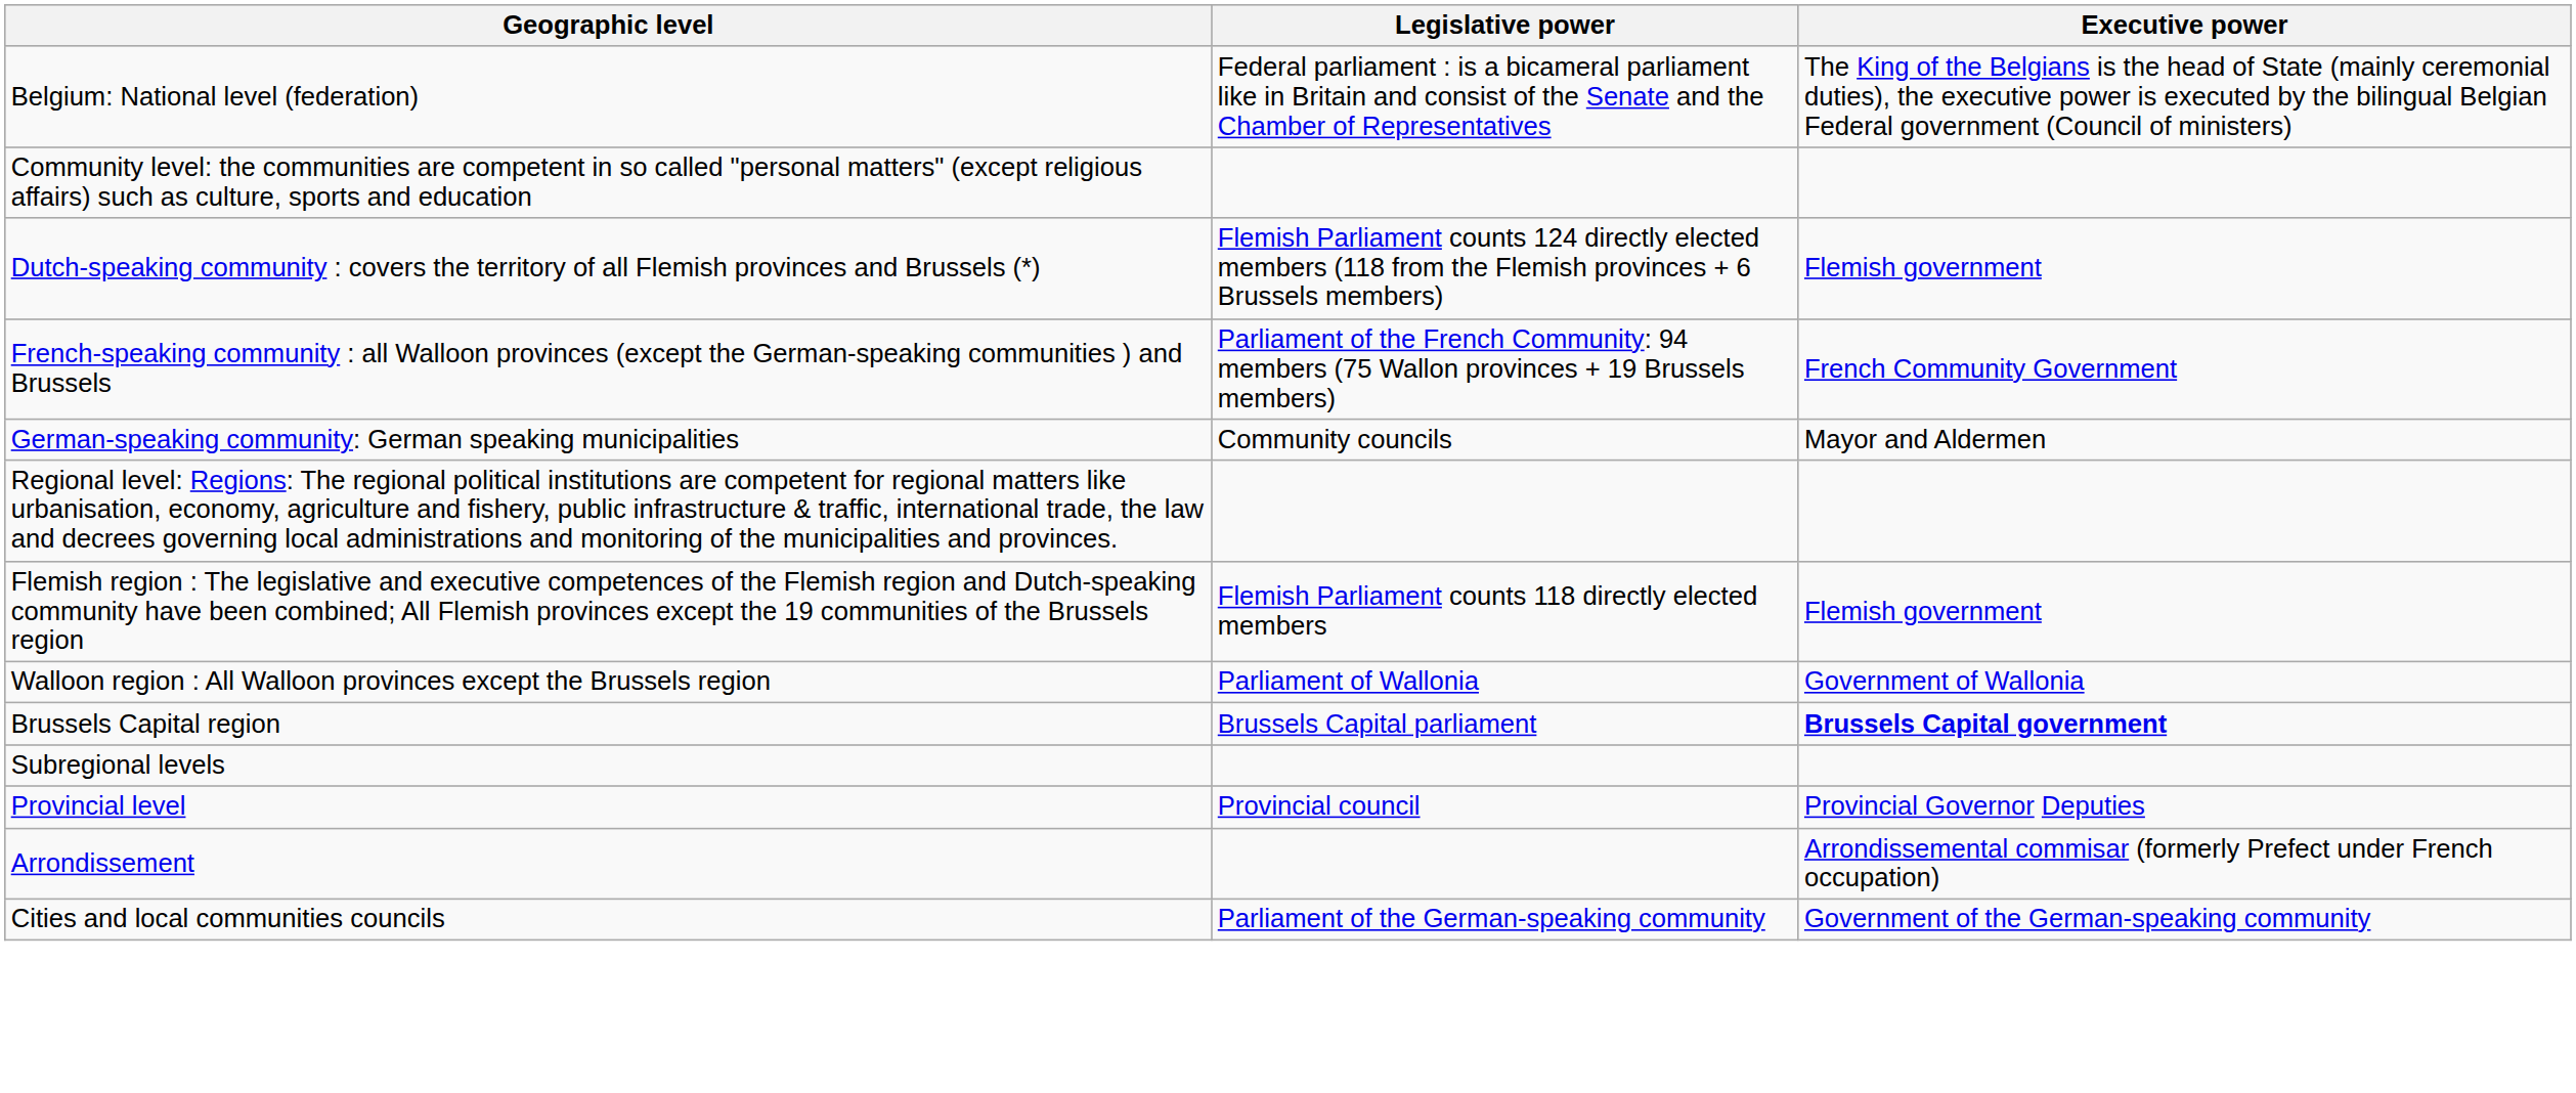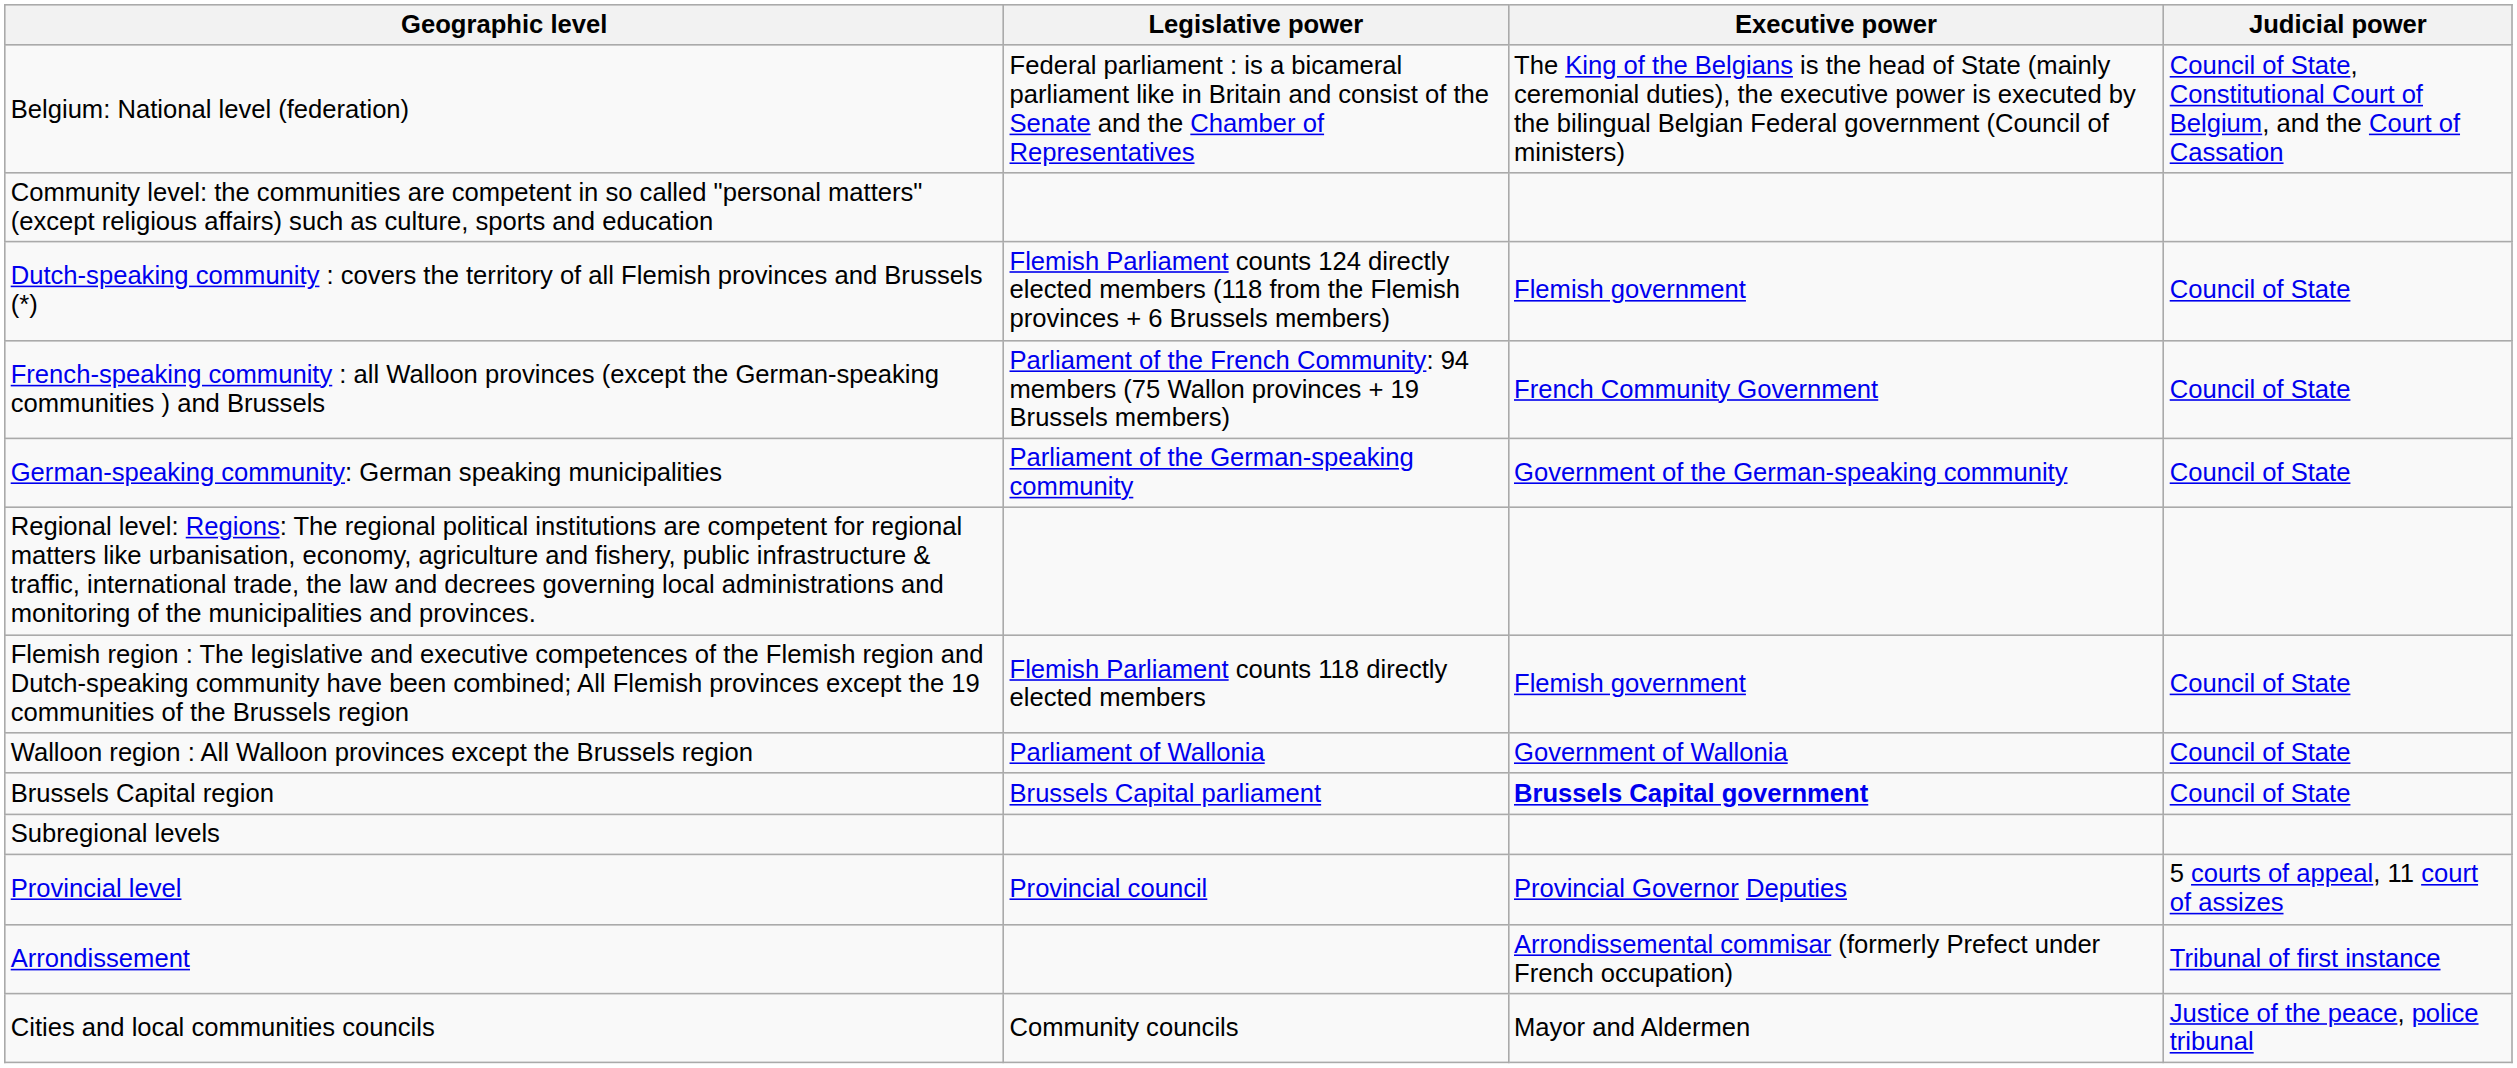+ column: Judicial power | Council of State, Constitutional Court of Belgium, and the Court of Cassation | Council of State | Council of State | Council of State | Council of State | Council of State | Council of State | 5 courts of appeal, 11 court of assizes | Tribunal of first instance | Justice of the peace, police tribunal
German-speaking community: German speaking municipalities | Legislative power: Community councils -> Parliament of the German-speaking community
German-speaking community: German speaking municipalities | Executive power: Mayor and Aldermen -> Government of the German-speaking community
Cities and local communities councils | Legislative power: Parliament of the German-speaking community -> Community councils
Cities and local communities councils | Executive power: Government of the German-speaking community -> Mayor and Aldermen
